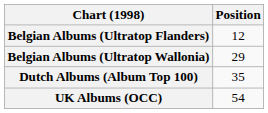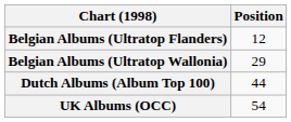Dutch Albums (Album Top 100) | Position: 35 -> 44
